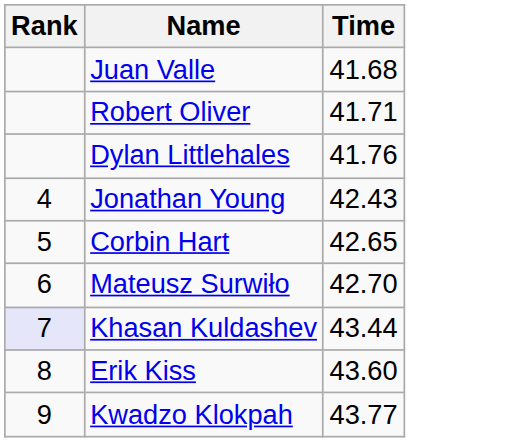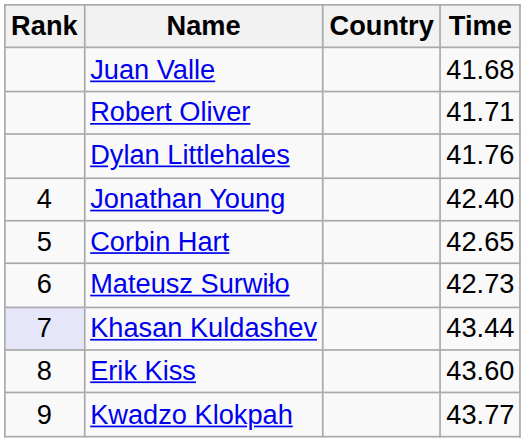+ column: Country
Jonathan Young | Time: 42.43 -> 42.40
Mateusz Surwiło | Time: 42.70 -> 42.73
